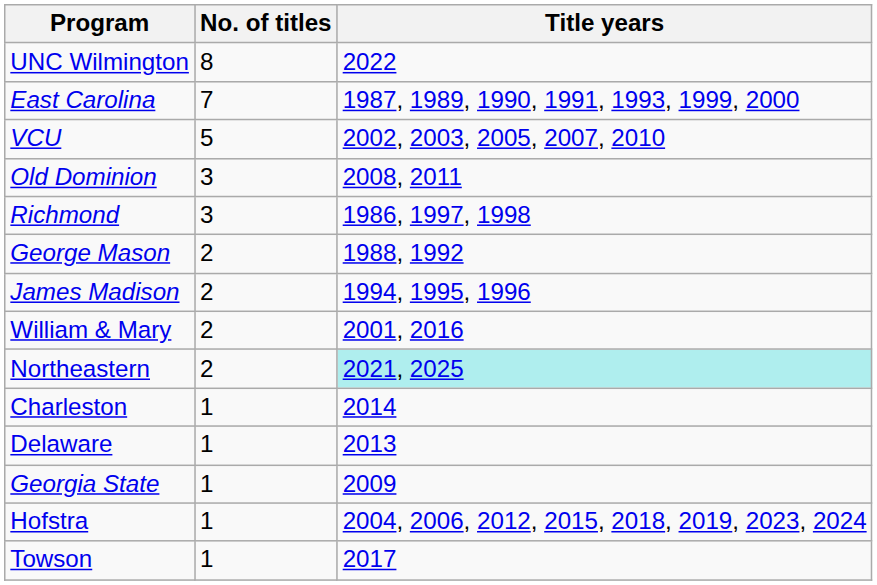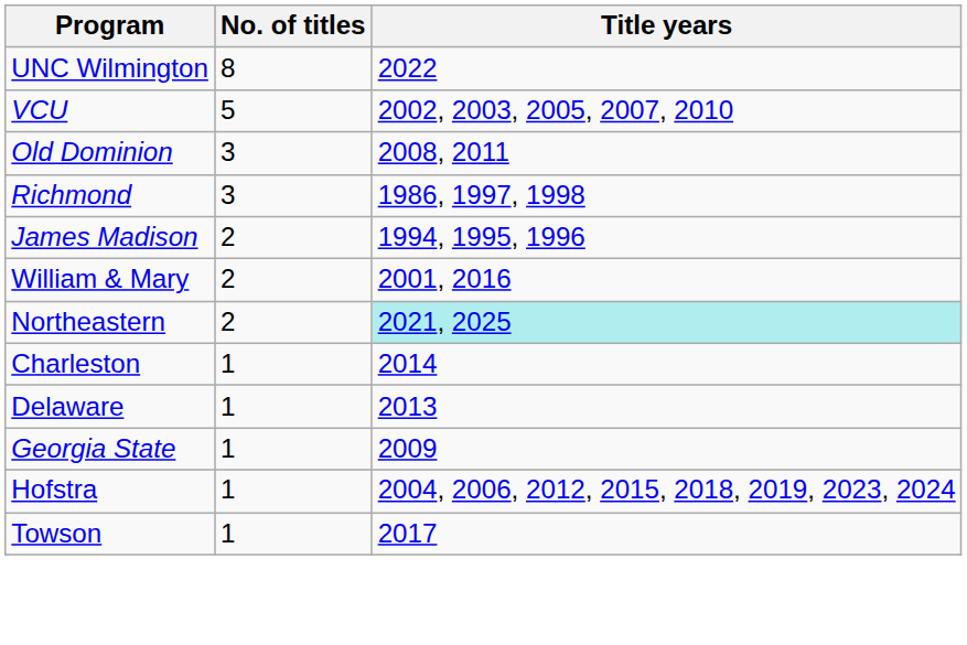- row: East Carolina | 7 | 1987, 1989, 1990, 1991, 1993, 1999, 2000
- row: George Mason | 2 | 1988, 1992
